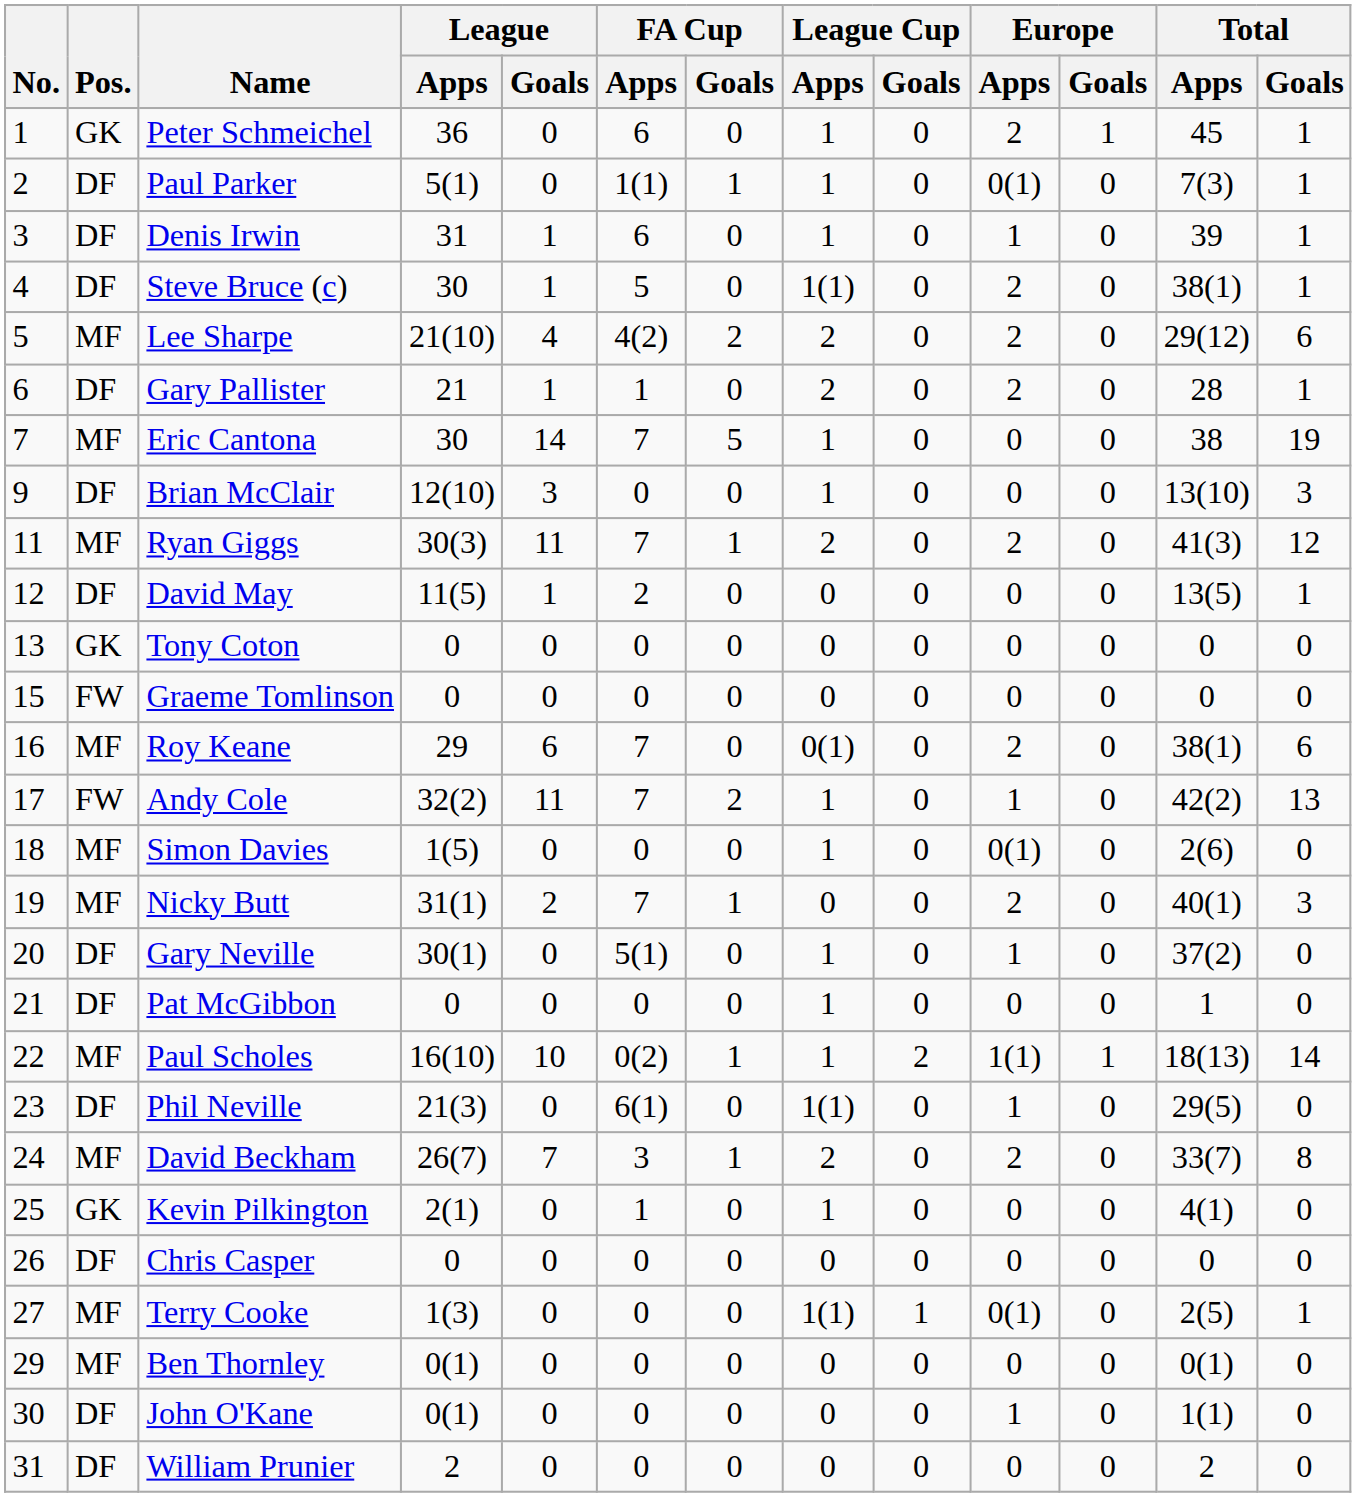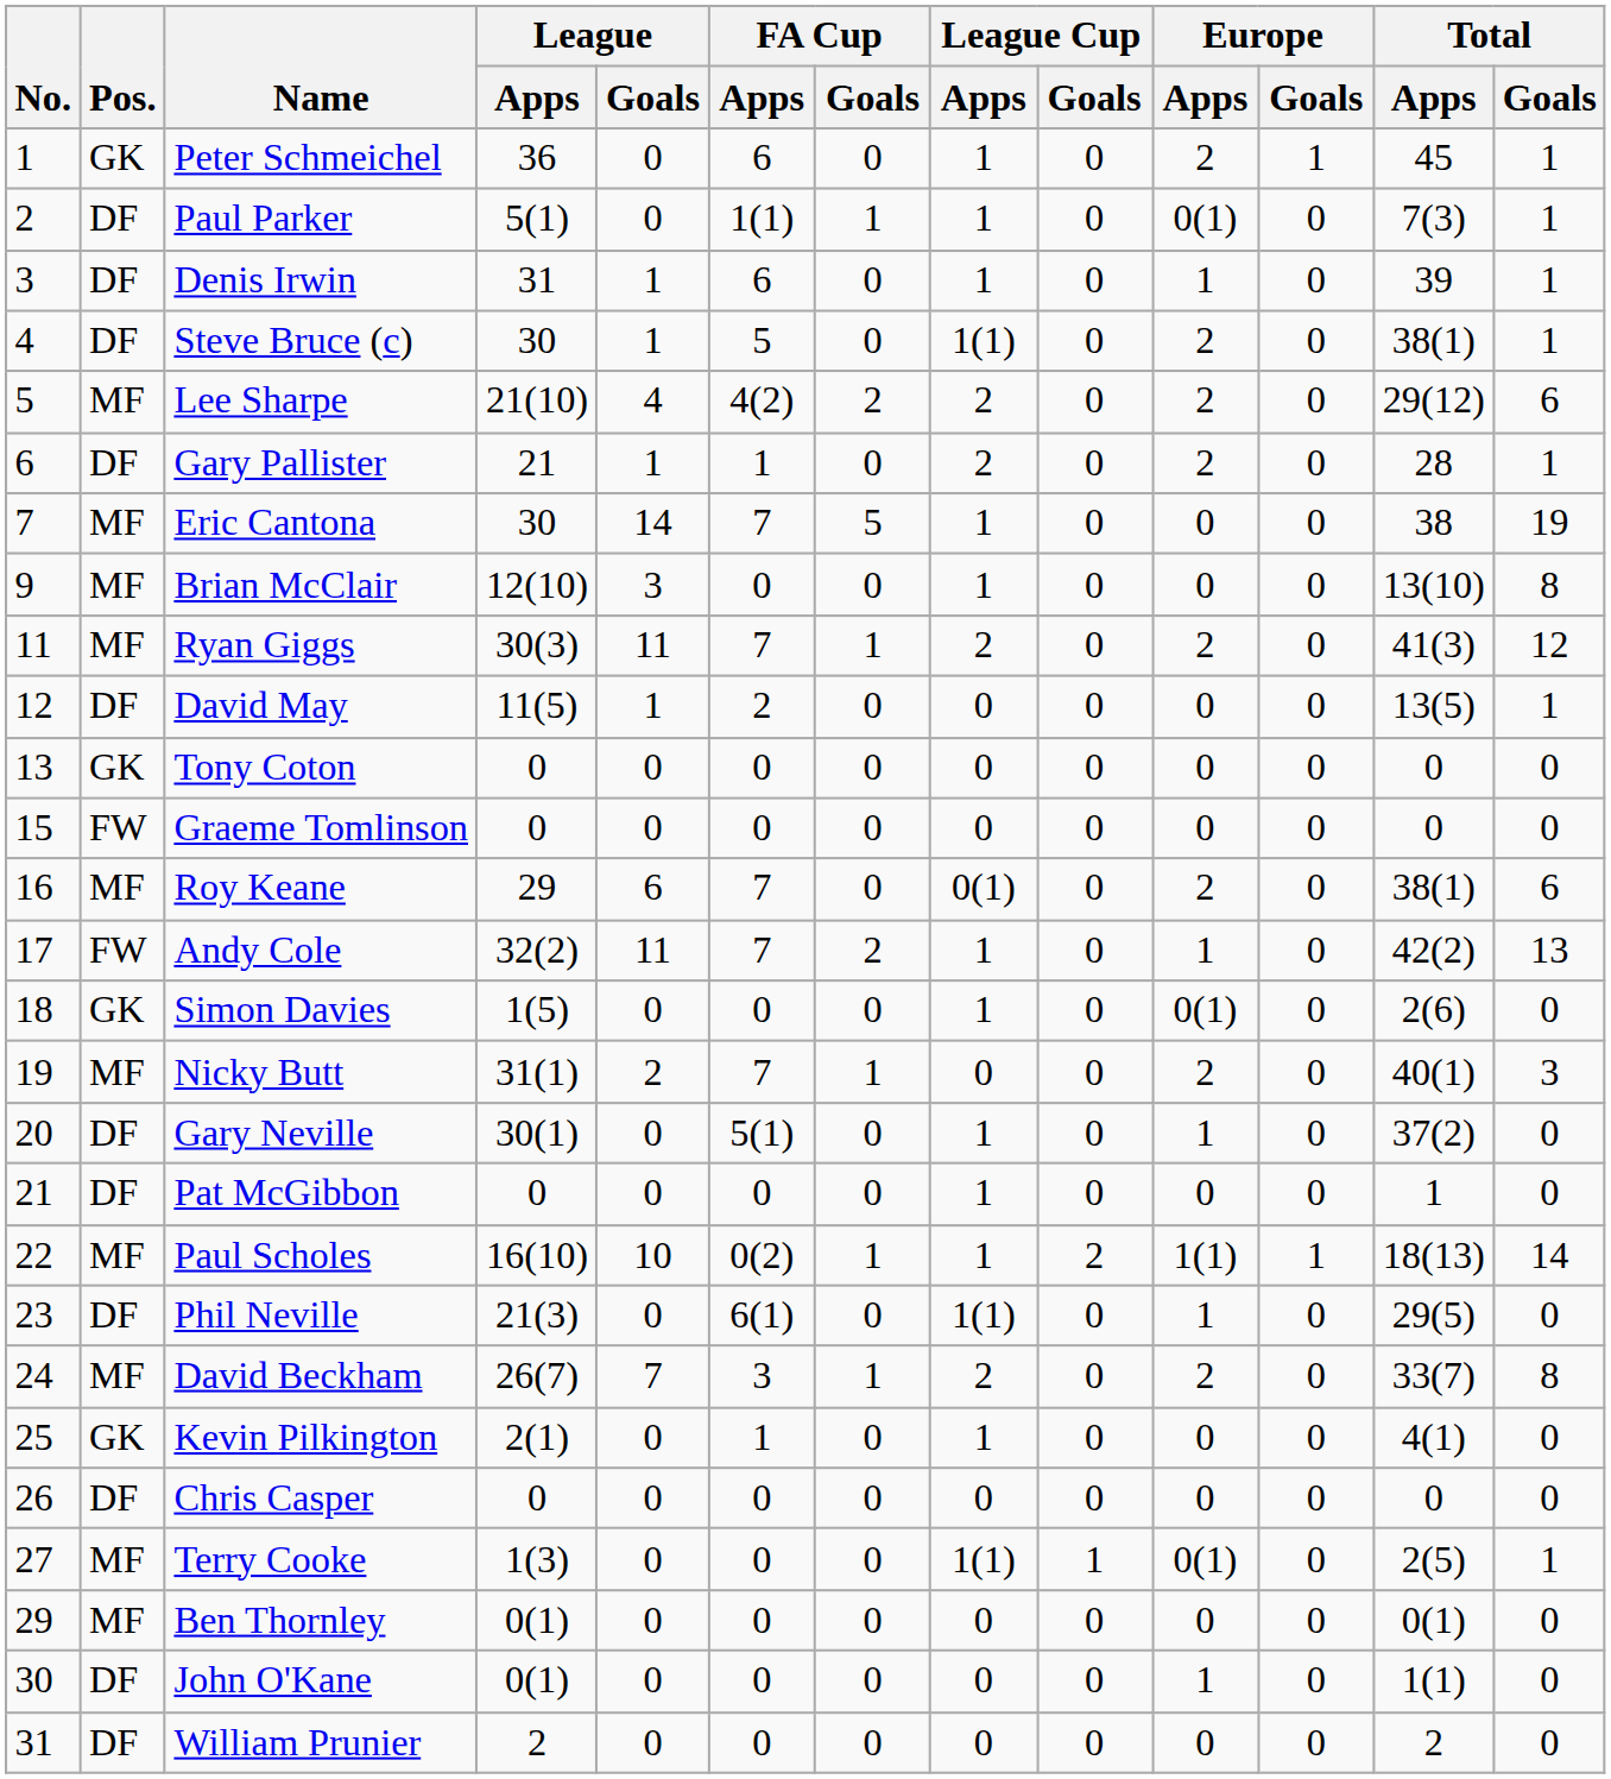Brian McClair | Pos.: DF -> MF
Brian McClair | Total / Goals: 3 -> 8
Simon Davies | Pos.: MF -> GK
